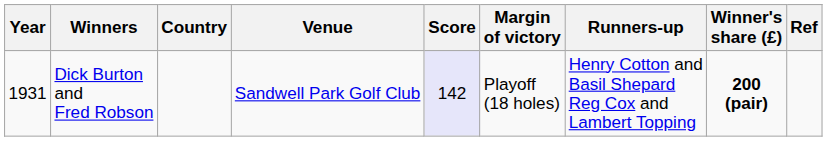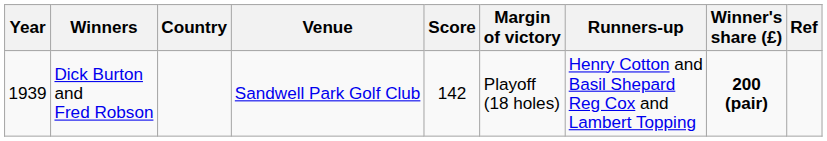Dick Burton and Fred Robson | Year: 1931 -> 1939
Dick Burton and Fred Robson | Score: lavender background -> no background
